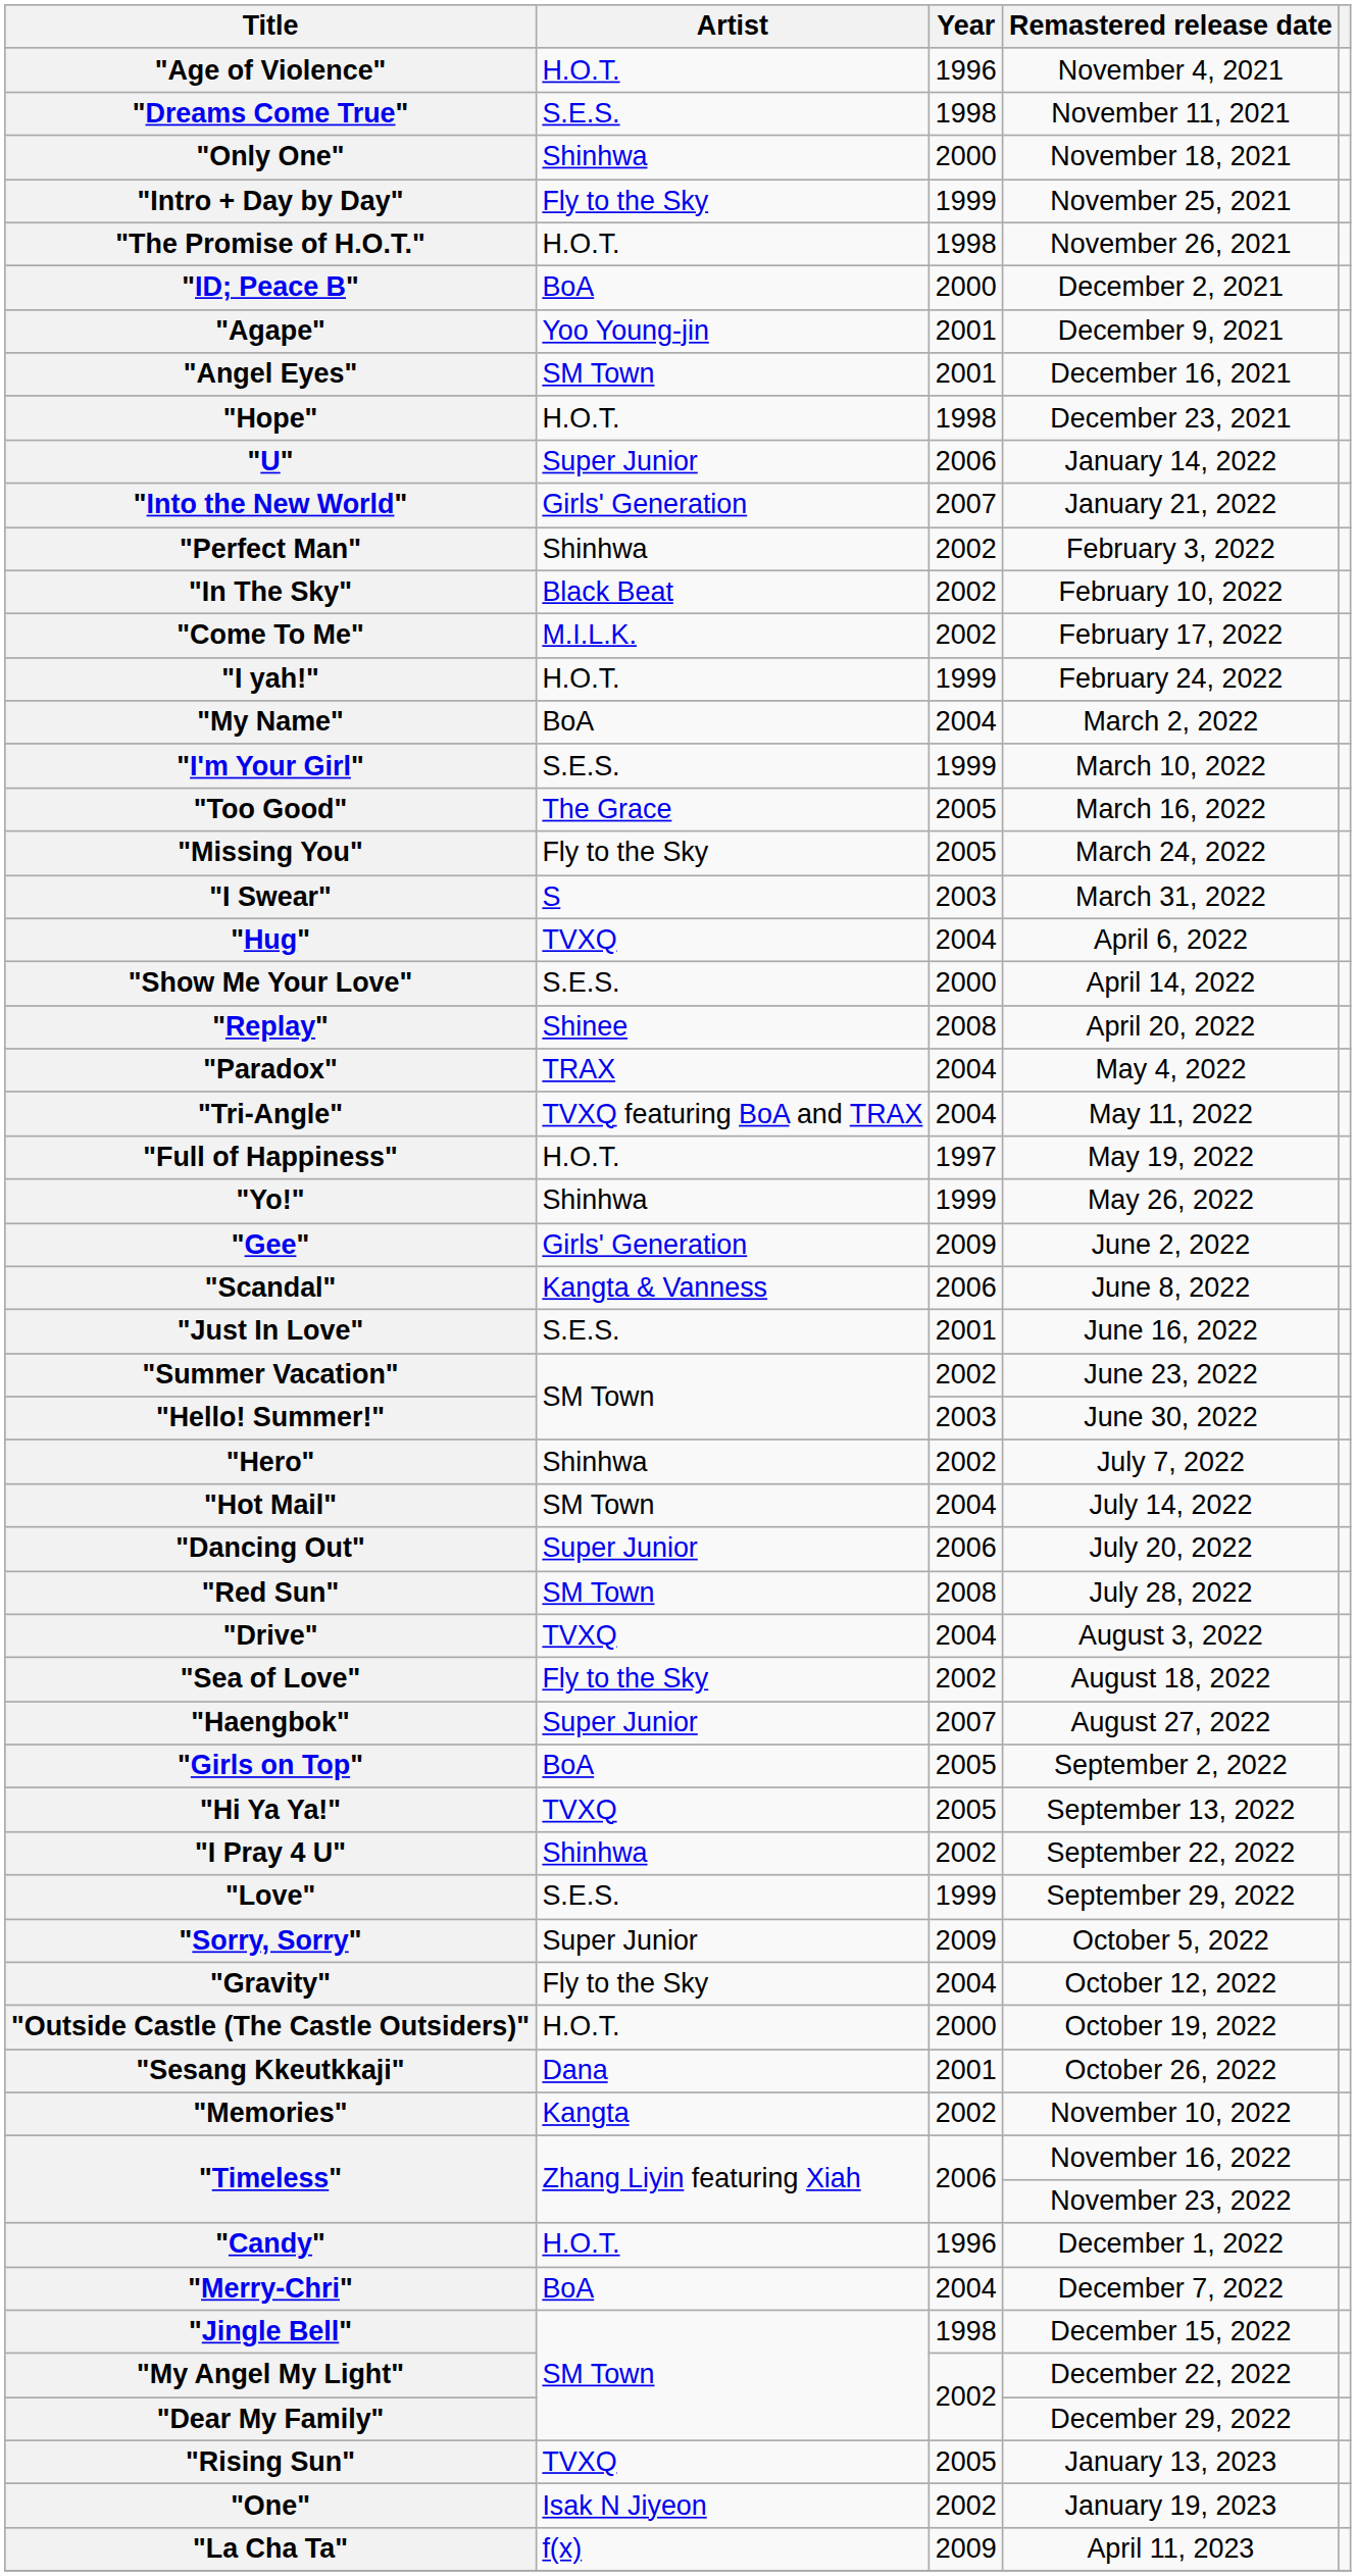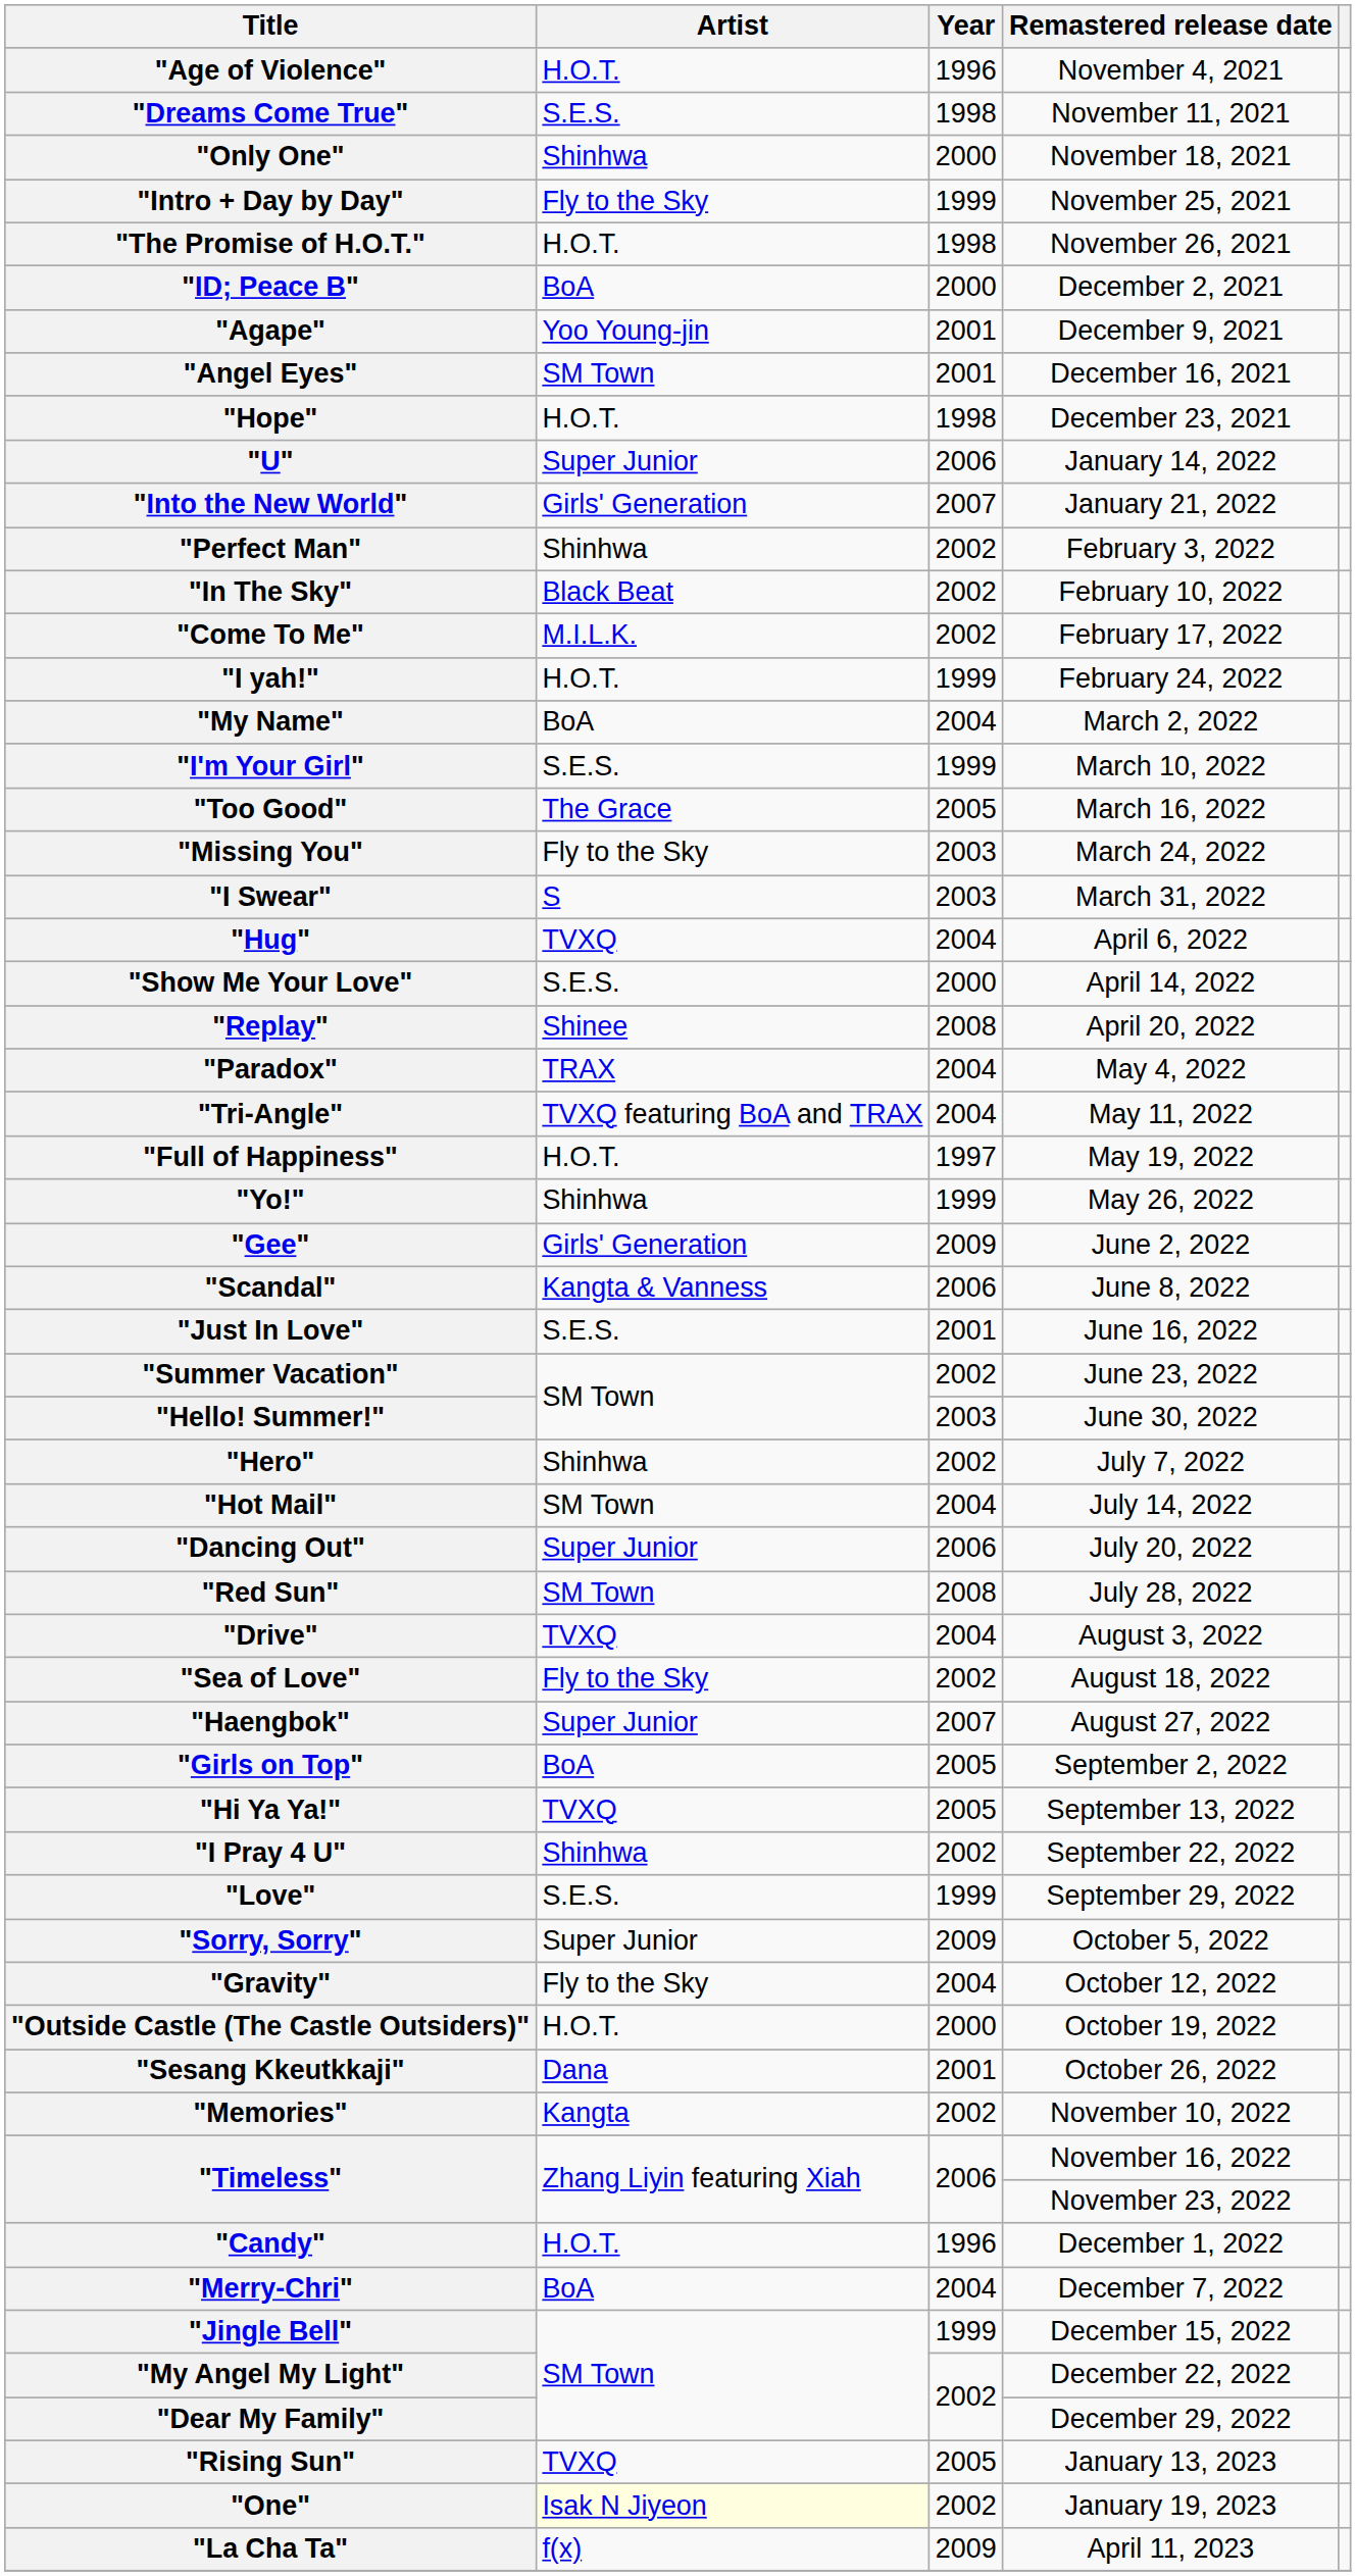"Missing You" | Year: 2005 -> 2003
"Jingle Bell" | Year: 1998 -> 1999
"One" | Artist: no background -> lightyellow background
